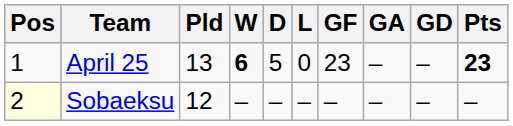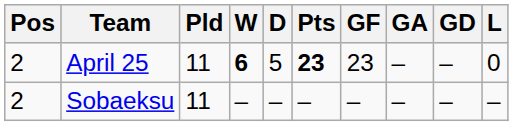columns swapped: L <-> Pts
April 25 | Pos: 1 -> 2
April 25 | Pld: 13 -> 11
Sobaeksu | Pos: lightyellow background -> no background
Sobaeksu | Pld: 12 -> 11
